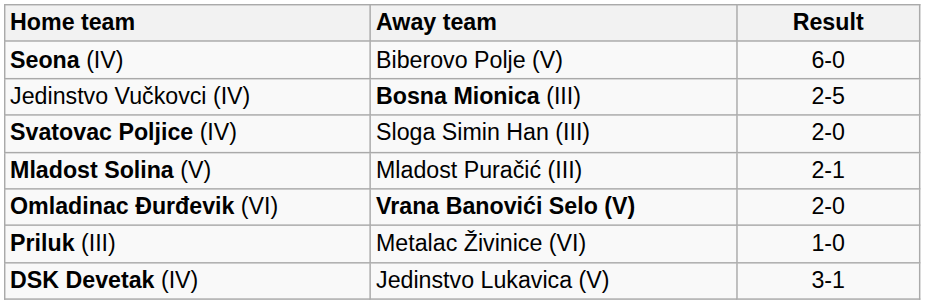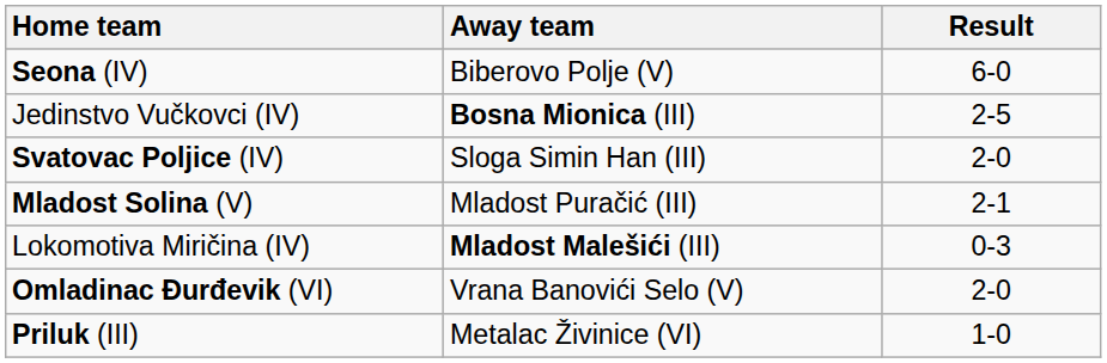+ row: Lokomotiva Miričina (IV) | Mladost Malešići (III) | 0-3
Omladinac Đurđevik (VI) | Away team: bold -> normal
- row: DSK Devetak (IV) | Jedinstvo Lukavica (V) | 3-1
